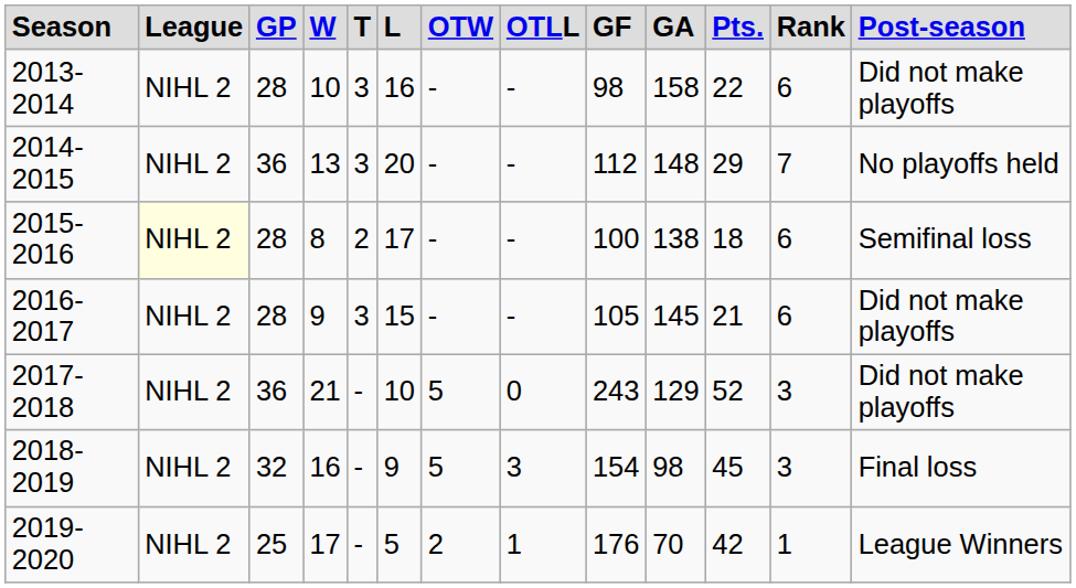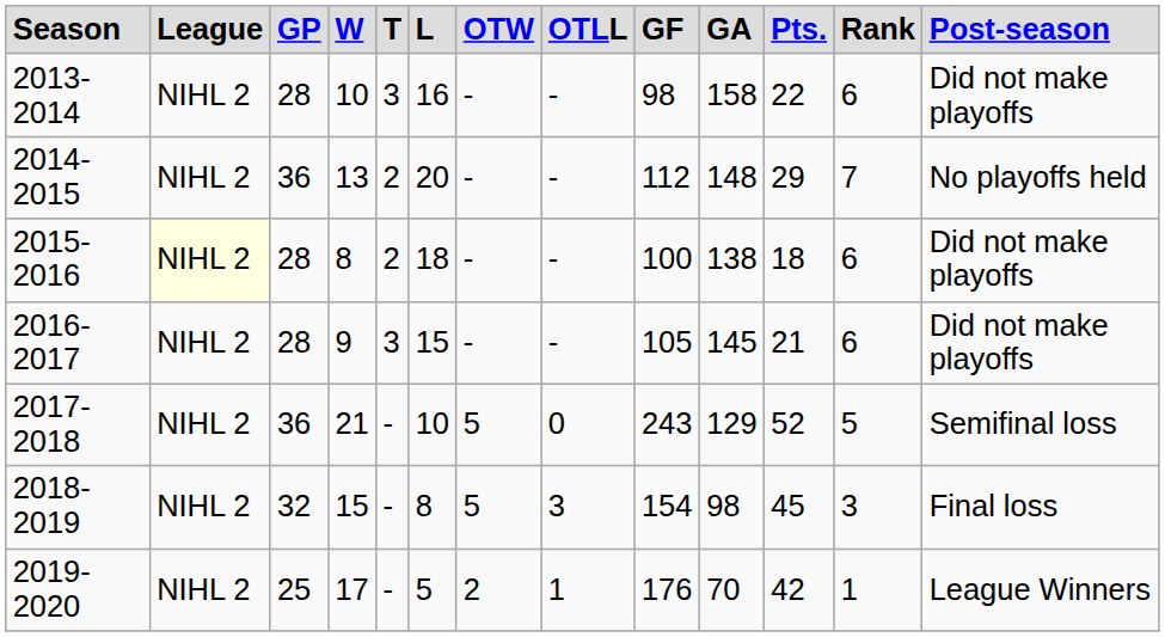2014-2015 | column 5: 3 -> 2
2015-2016 | column 6: 17 -> 18
2015-2016 | column 13: Semifinal loss -> Did not make playoffs
2017-2018 | column 12: 3 -> 5
2017-2018 | column 13: Did not make playoffs -> Semifinal loss
2018-2019 | column 4: 16 -> 15
2018-2019 | column 6: 9 -> 8
